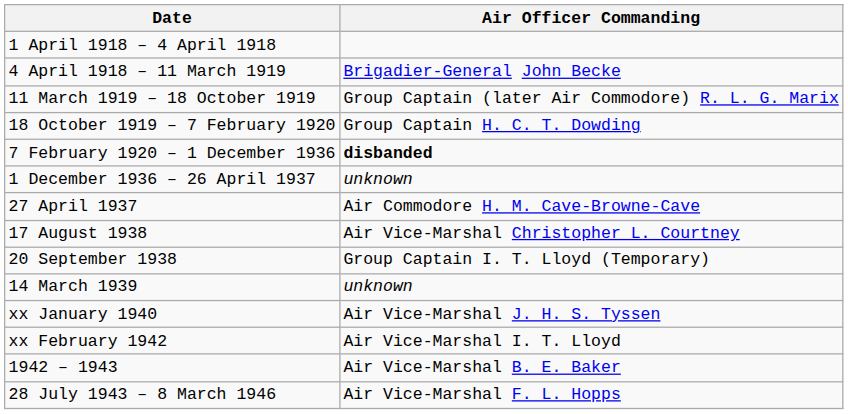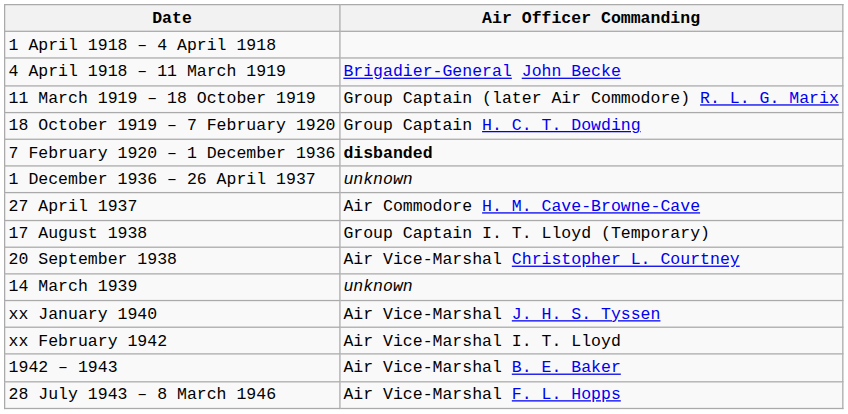17 August 1938 | Air Officer Commanding: Air Vice-Marshal Christopher L. Courtney -> Group Captain I. T. Lloyd (Temporary)
20 September 1938 | Air Officer Commanding: Group Captain I. T. Lloyd (Temporary) -> Air Vice-Marshal Christopher L. Courtney
